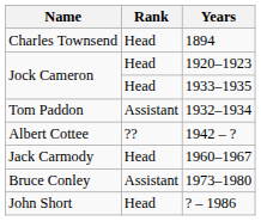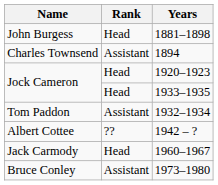+ row: John Burgess | Head | 1881–1898
1894 | Rank: Head -> Assistant
- row: John Short | Head | ? – 1986
